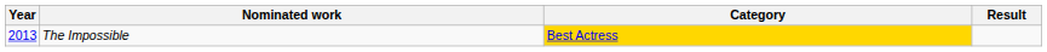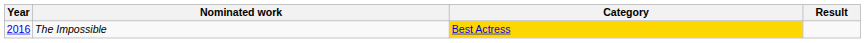The Impossible | Year: 2013 -> 2016
